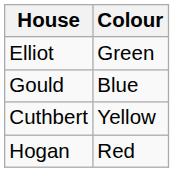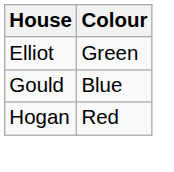- row: Cuthbert | Yellow
